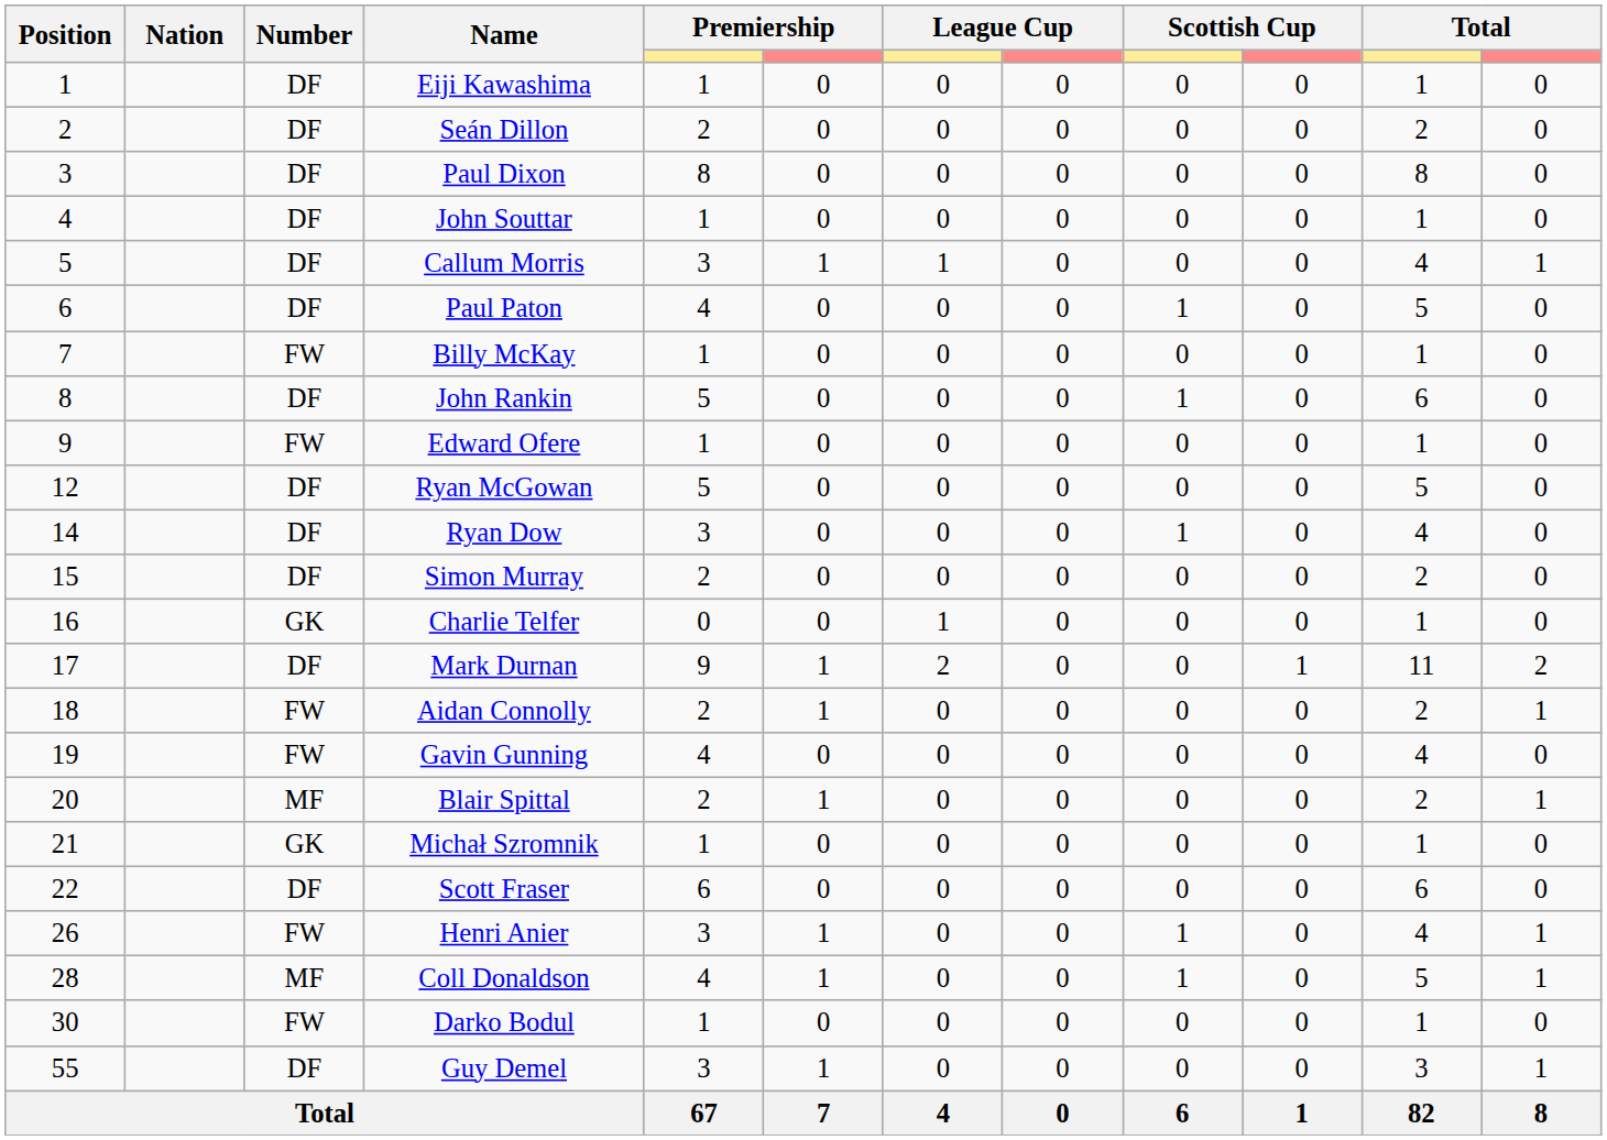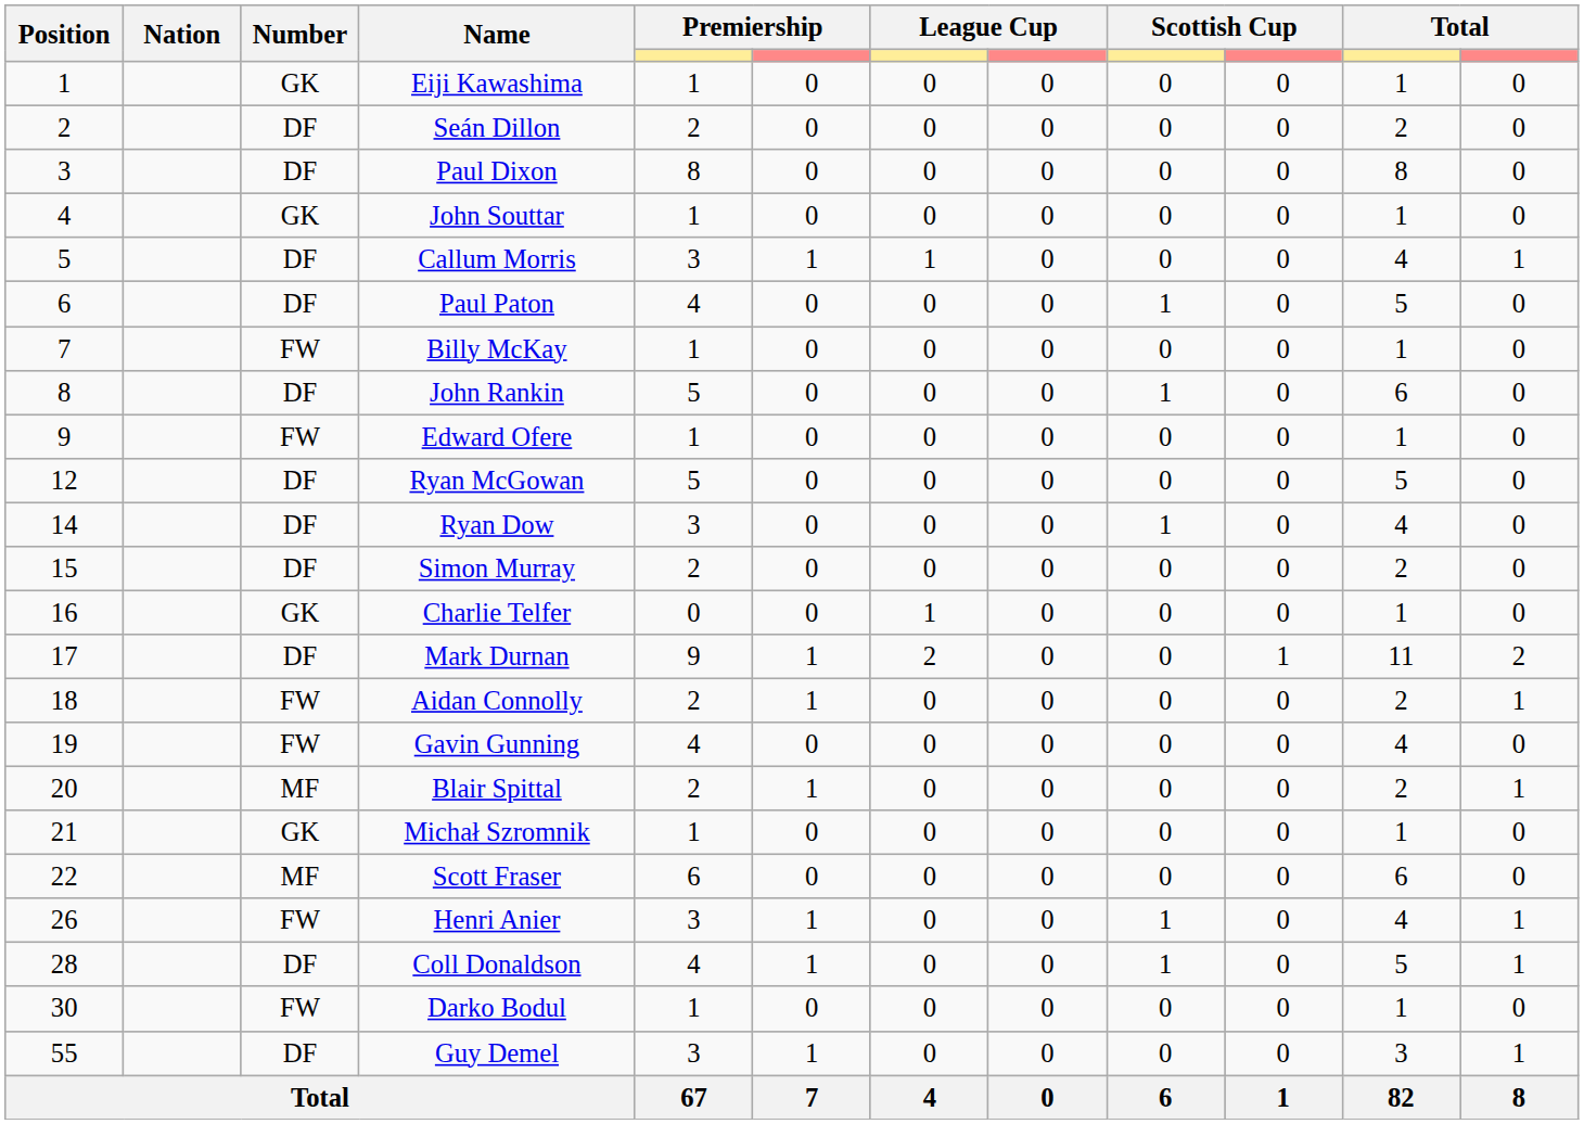Eiji Kawashima | Number: DF -> GK
John Souttar | Number: DF -> GK
Scott Fraser | Number: DF -> MF
Coll Donaldson | Number: MF -> DF
